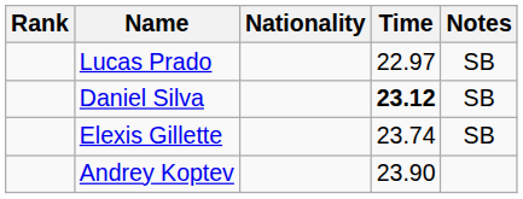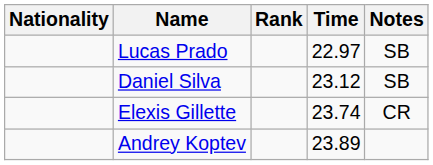columns swapped: Rank <-> Nationality
Daniel Silva | Time: bold -> normal
Elexis Gillette | Notes: SB -> CR
Andrey Koptev | Time: 23.90 -> 23.89
